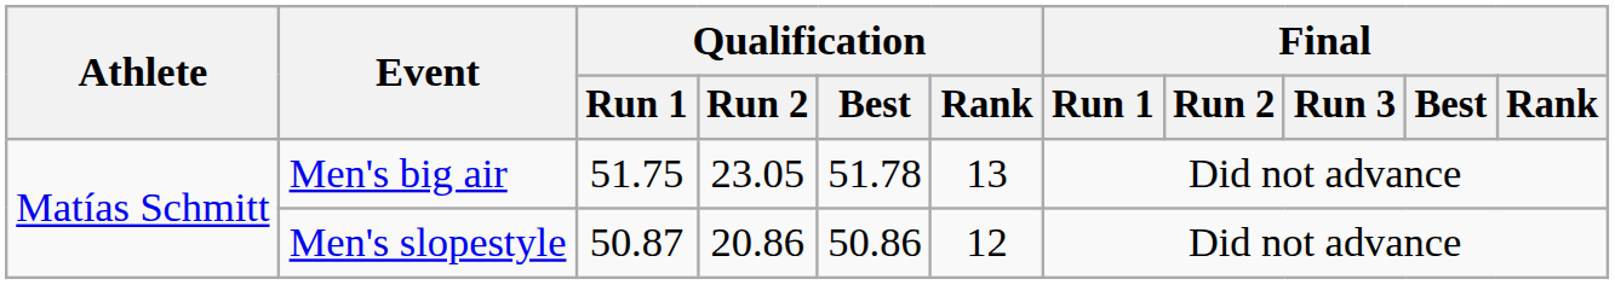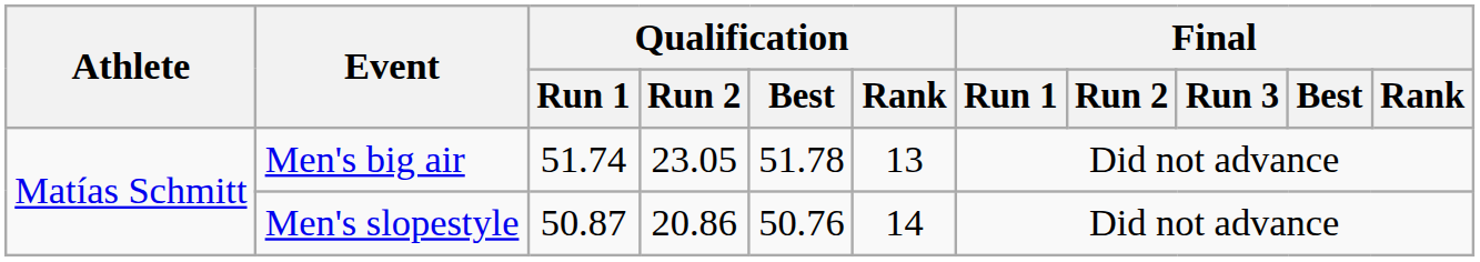Men's big air | Qualification / Run 1: 51.75 -> 51.74
Men's slopestyle | Qualification / Best: 50.86 -> 50.76
Men's slopestyle | Qualification / Rank: 12 -> 14
